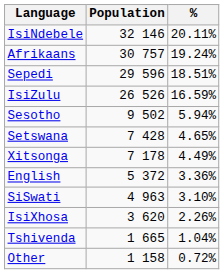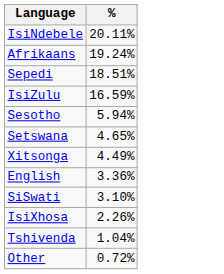- column: Population | 32 146 | 30 757 | 29 596 | 26 526 | 9 502 | 7 428 | 7 178 | 5 372 | 4 963 | 3 620 | 1 665 | 1 158
